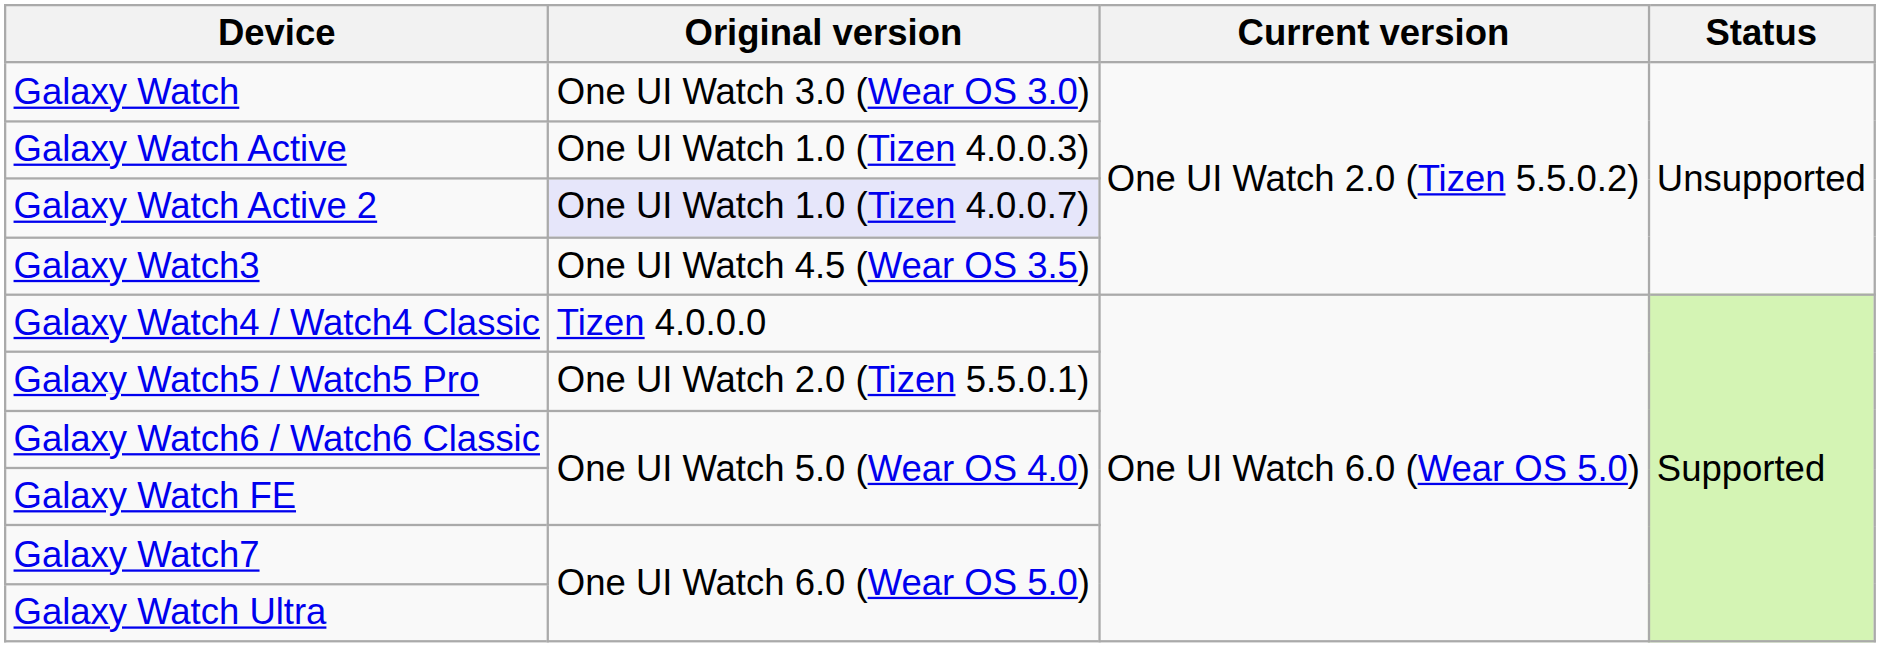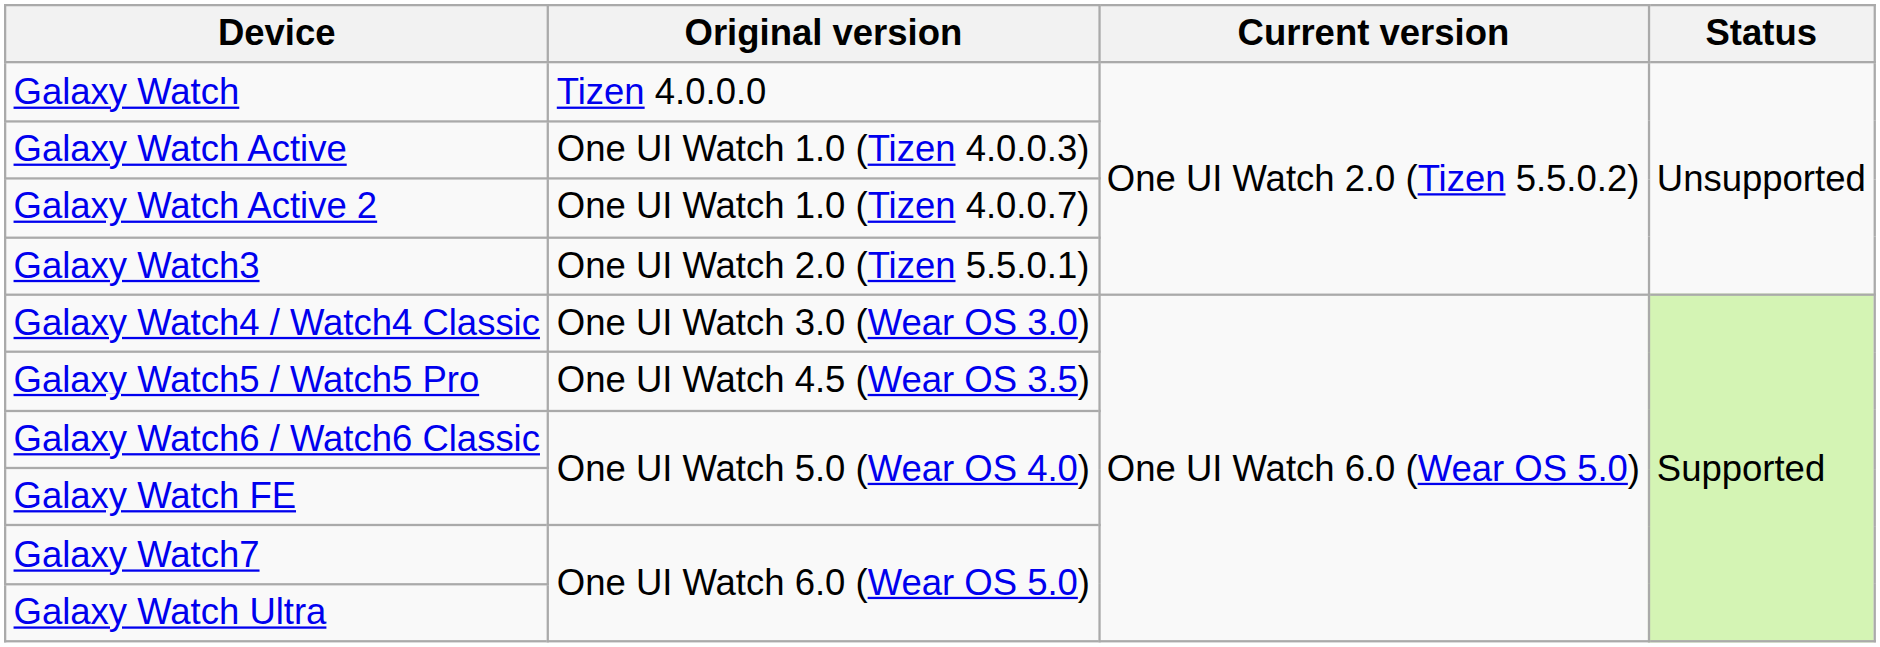Galaxy Watch | Original version: One UI Watch 3.0 (Wear OS 3.0) -> Tizen 4.0.0.0
Galaxy Watch Active 2 | Original version: lavender background -> no background
Galaxy Watch3 | Original version: One UI Watch 4.5 (Wear OS 3.5) -> One UI Watch 2.0 (Tizen 5.5.0.1)
Galaxy Watch4 / Watch4 Classic | Original version: Tizen 4.0.0.0 -> One UI Watch 3.0 (Wear OS 3.0)
Galaxy Watch5 / Watch5 Pro | Original version: One UI Watch 2.0 (Tizen 5.5.0.1) -> One UI Watch 4.5 (Wear OS 3.5)
